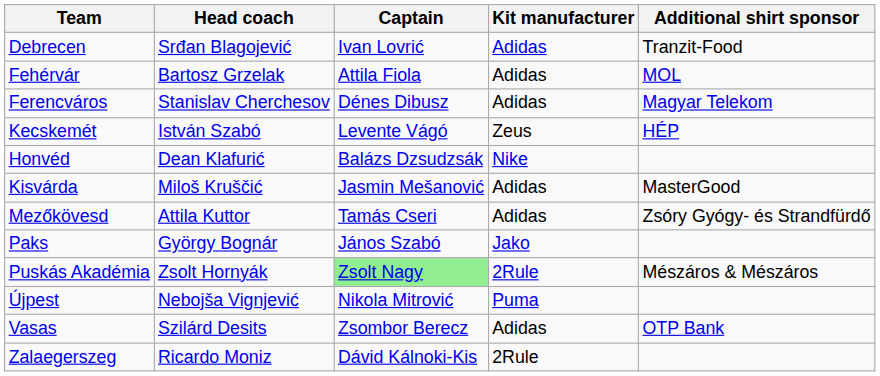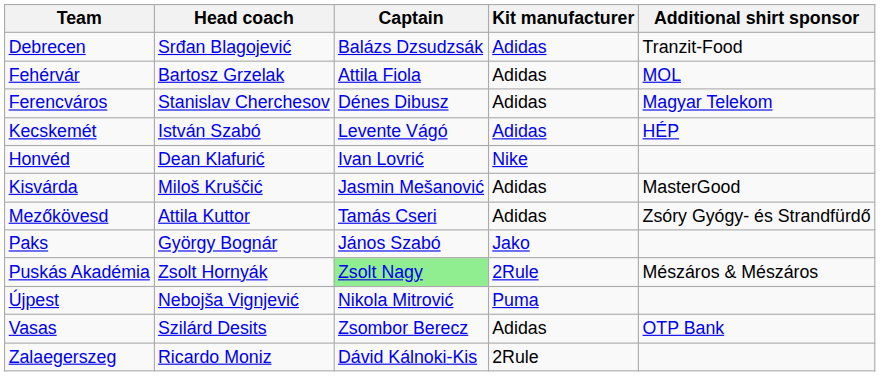Debrecen | Captain: Ivan Lovrić -> Balázs Dzsudzsák
Kecskemét | Kit manufacturer: Zeus -> Adidas
Honvéd | Captain: Balázs Dzsudzsák -> Ivan Lovrić
